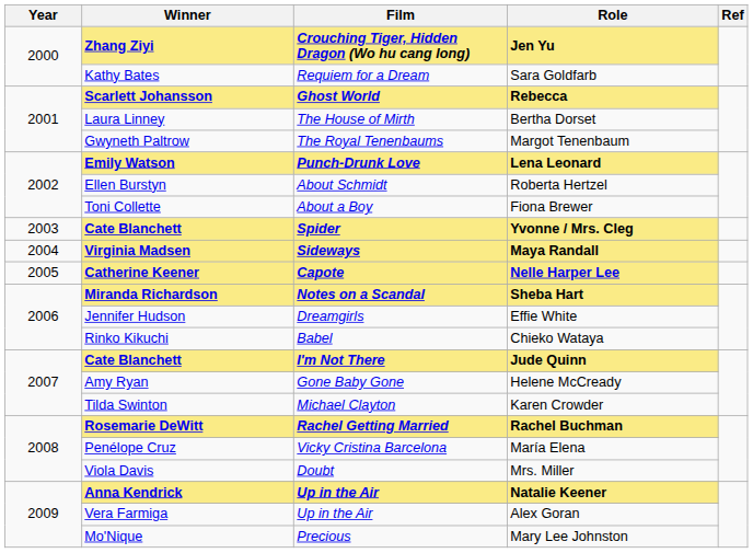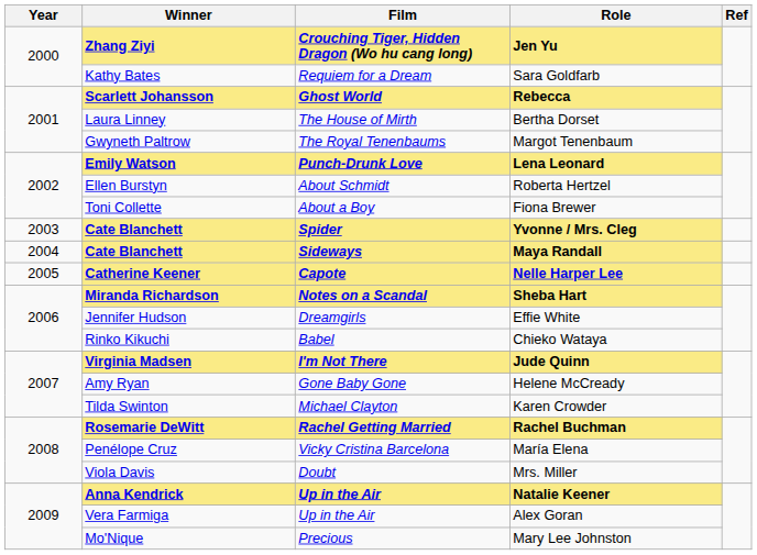Maya Randall | Winner: Virginia Madsen -> Cate Blanchett
Jude Quinn | Winner: Cate Blanchett -> Virginia Madsen
